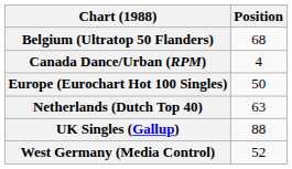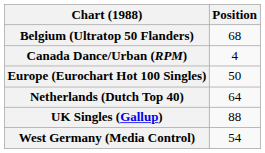Netherlands (Dutch Top 40) | Position: 63 -> 64
West Germany (Media Control) | Position: 52 -> 54
